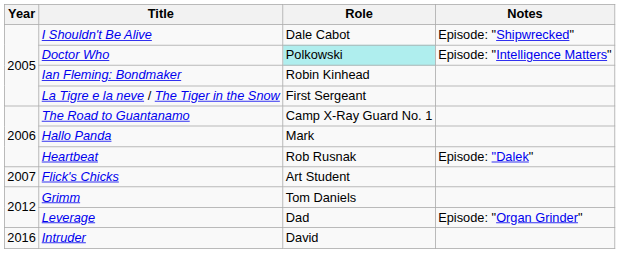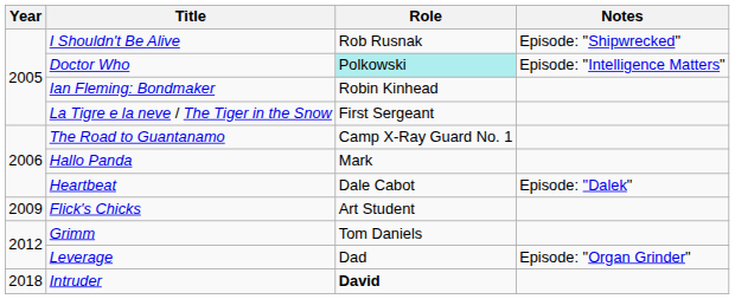I Shouldn't Be Alive | Role: Dale Cabot -> Rob Rusnak
Heartbeat | Role: Rob Rusnak -> Dale Cabot
Flick's Chicks | Year: 2007 -> 2009
Intruder | Year: 2016 -> 2018
Intruder | Role: normal -> bold
